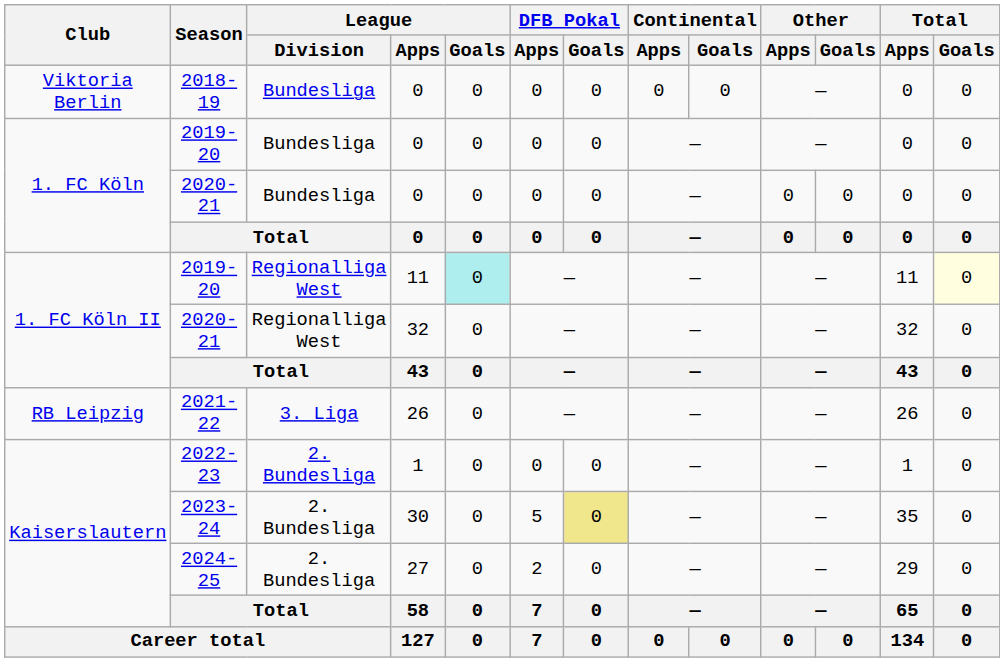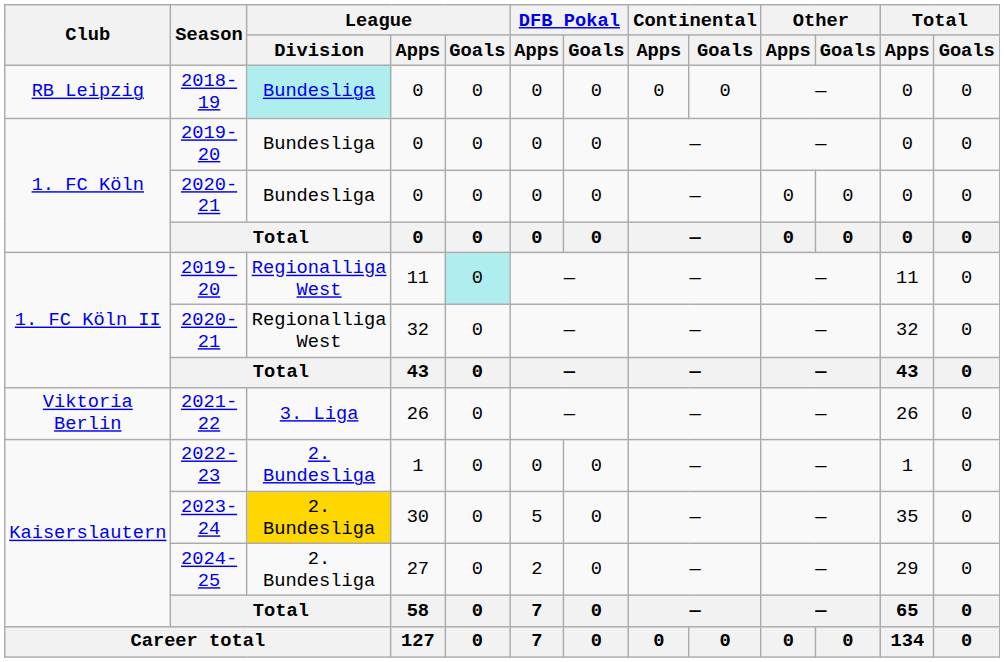2018-19 | Club: Viktoria Berlin -> RB Leipzig
2018-19 | League / Division: no background -> paleturquoise background
2019-20 / 11 | Total / Goals: lightyellow background -> no background
2021-22 | Club: RB Leipzig -> Viktoria Berlin
2023-24 | League / Division: no background -> gold background
2023-24 | DFB Pokal / Goals: khaki background -> no background
